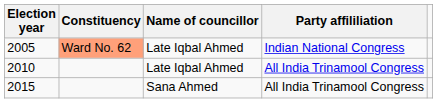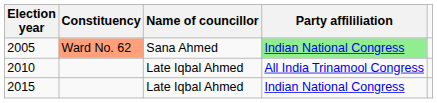2005 | Name of councillor: Late Iqbal Ahmed -> Sana Ahmed
2005 | Party affililiation: no background -> lightgreen background
2015 | Name of councillor: Sana Ahmed -> Late Iqbal Ahmed
2015 | Party affililiation: All India Trinamool Congress -> Indian National Congress
